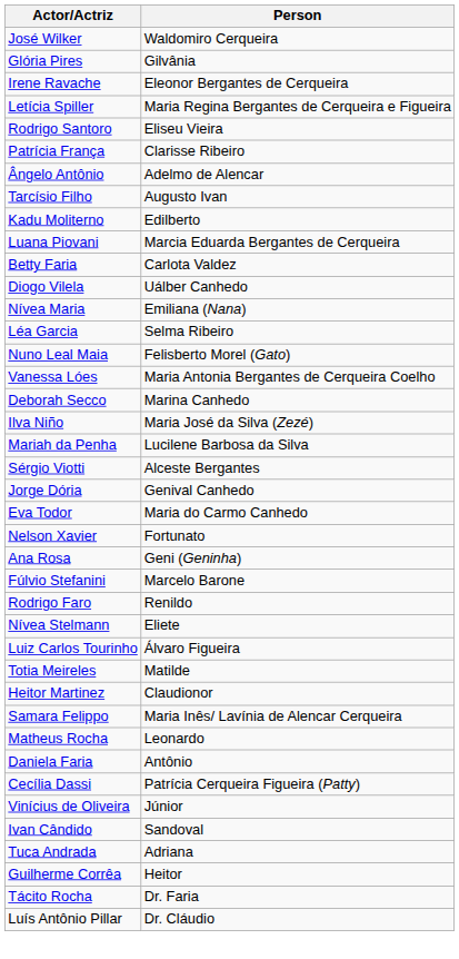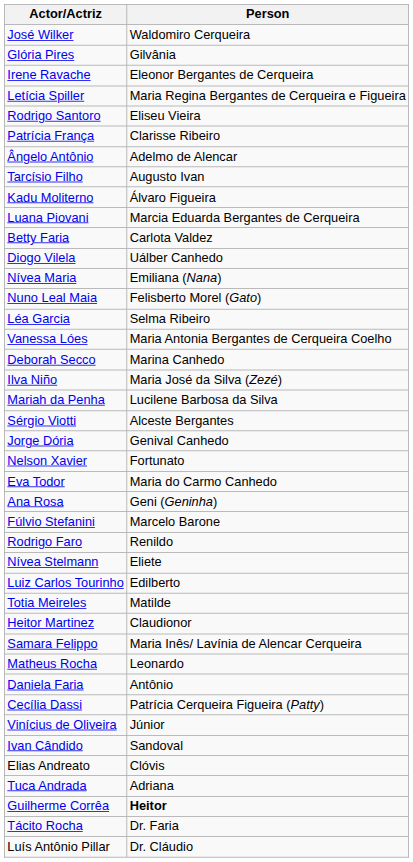Kadu Moliterno | Person: Edilberto -> Álvaro Figueira
rows swapped: Léa Garcia <-> Nuno Leal Maia
rows swapped: Eva Todor <-> Nelson Xavier
Luiz Carlos Tourinho | Person: Álvaro Figueira -> Edilberto
+ row: Elias Andreato | Clóvis
Guilherme Corrêa | Person: normal -> bold
